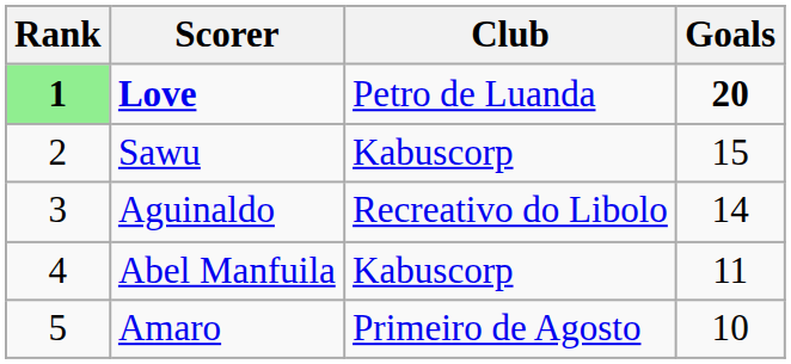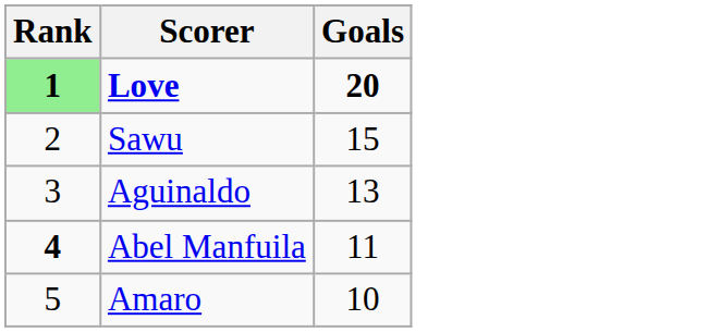- column: Club | Petro de Luanda | Kabuscorp | Recreativo do Libolo | Kabuscorp | Primeiro de Agosto
Aguinaldo | Goals: 14 -> 13
Abel Manfuila | Rank: normal -> bold
